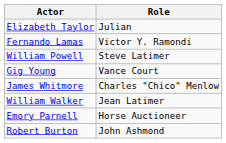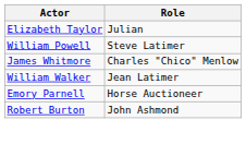- row: Fernando Lamas | Victor Y. Ramondi
- row: Gig Young | Vance Court
